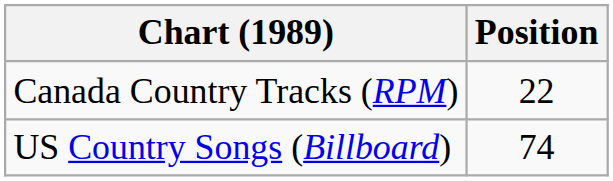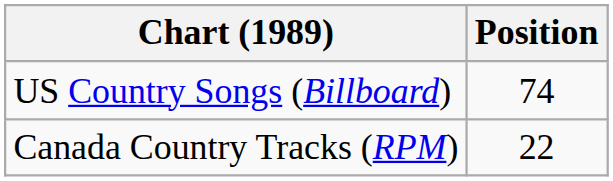rows swapped: Canada Country Tracks (RPM) <-> US Country Songs (Billboard)
